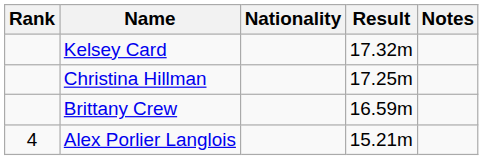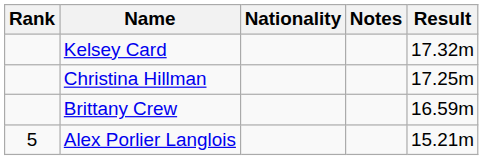columns swapped: Result <-> Notes
Alex Porlier Langlois | Rank: 4 -> 5
